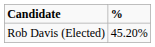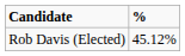Rob Davis (Elected) | %: 45.20% -> 45.12%
